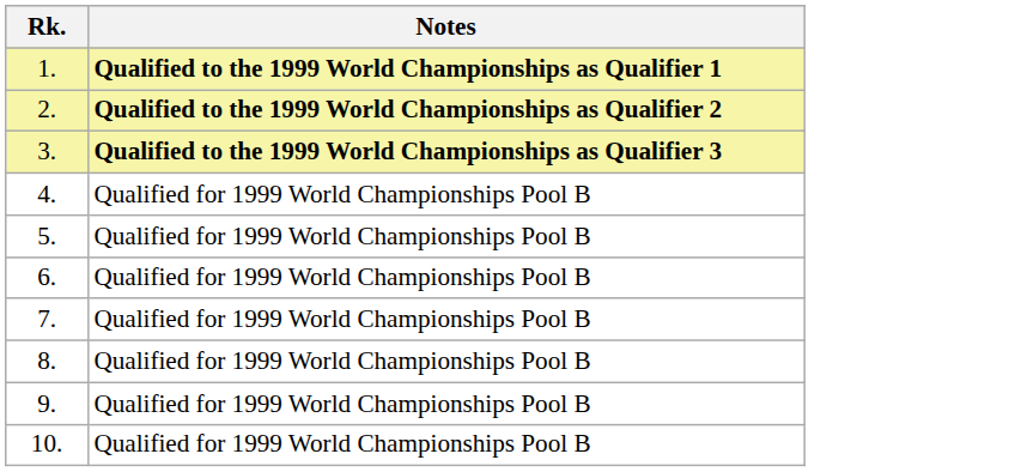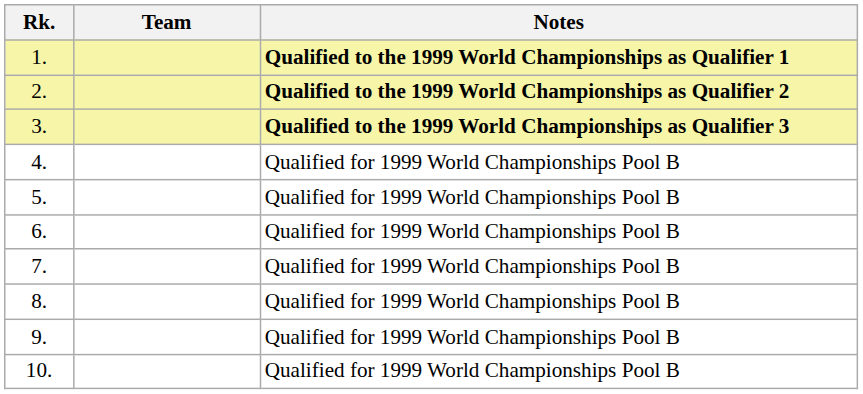+ column: Team
